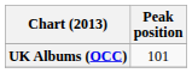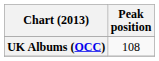UK Albums (OCC) | Peak position: 101 -> 108
